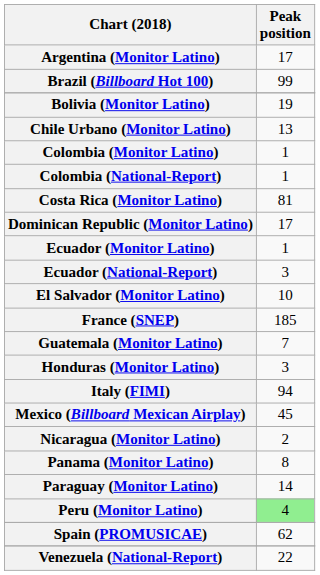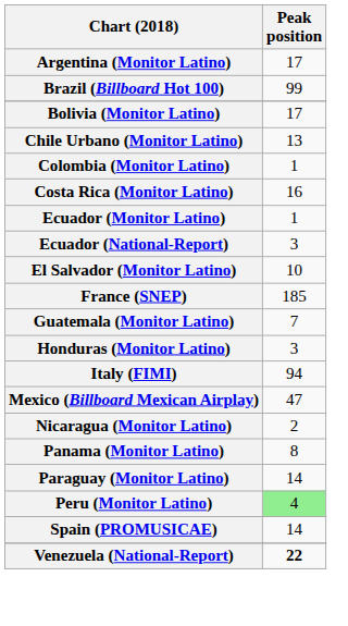Bolivia (Monitor Latino) | Peak position: 19 -> 17
- row: Colombia (National-Report) | 1
Costa Rica (Monitor Latino) | Peak position: 81 -> 16
- row: Dominican Republic (Monitor Latino) | 17
Mexico (Billboard Mexican Airplay) | Peak position: 45 -> 47
Spain (PROMUSICAE) | Peak position: 62 -> 14
Venezuela (National-Report) | Peak position: normal -> bold
